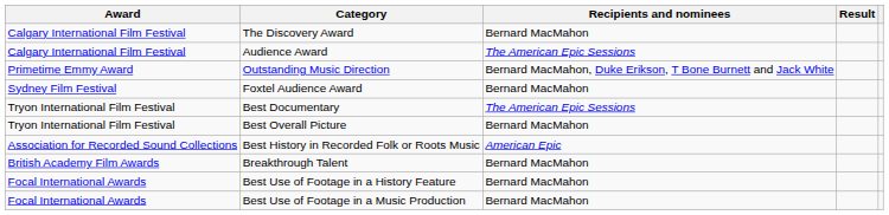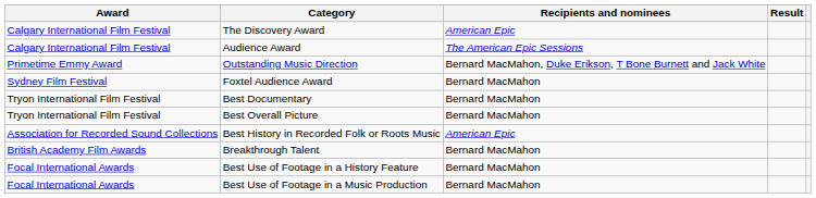The Discovery Award | Recipients and nominees: Bernard MacMahon -> American Epic
Best Documentary | Recipients and nominees: The American Epic Sessions -> Bernard MacMahon
